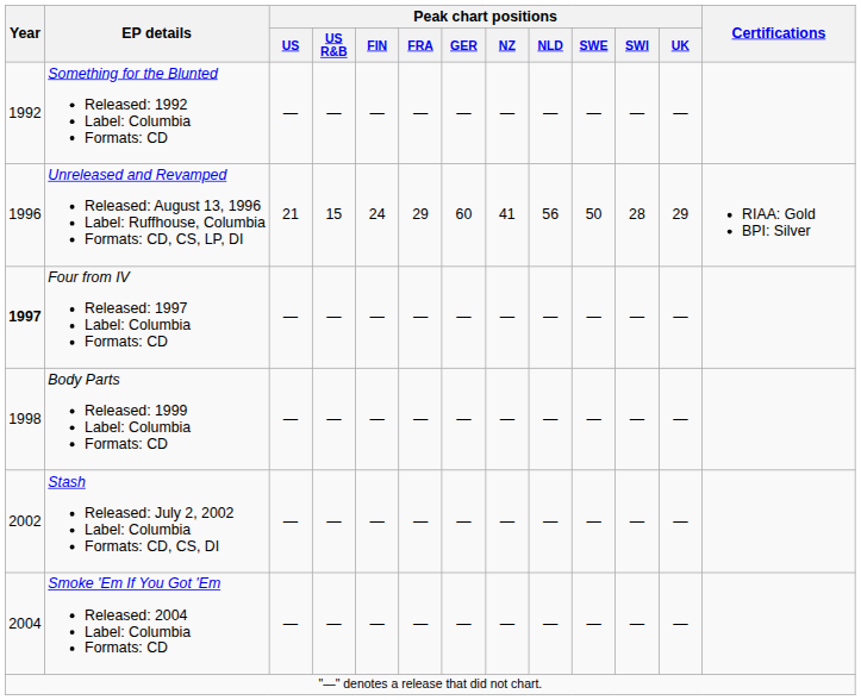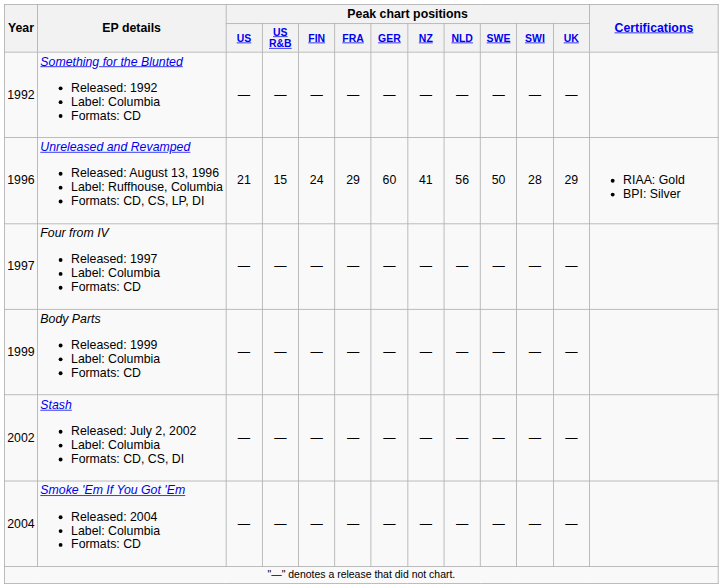Four from IV Released: 1997 Label: Columbia Formats: CD | Year: bold -> normal
Body Parts Released: 1999 Label: Columbia Formats: CD | Year: 1998 -> 1999
